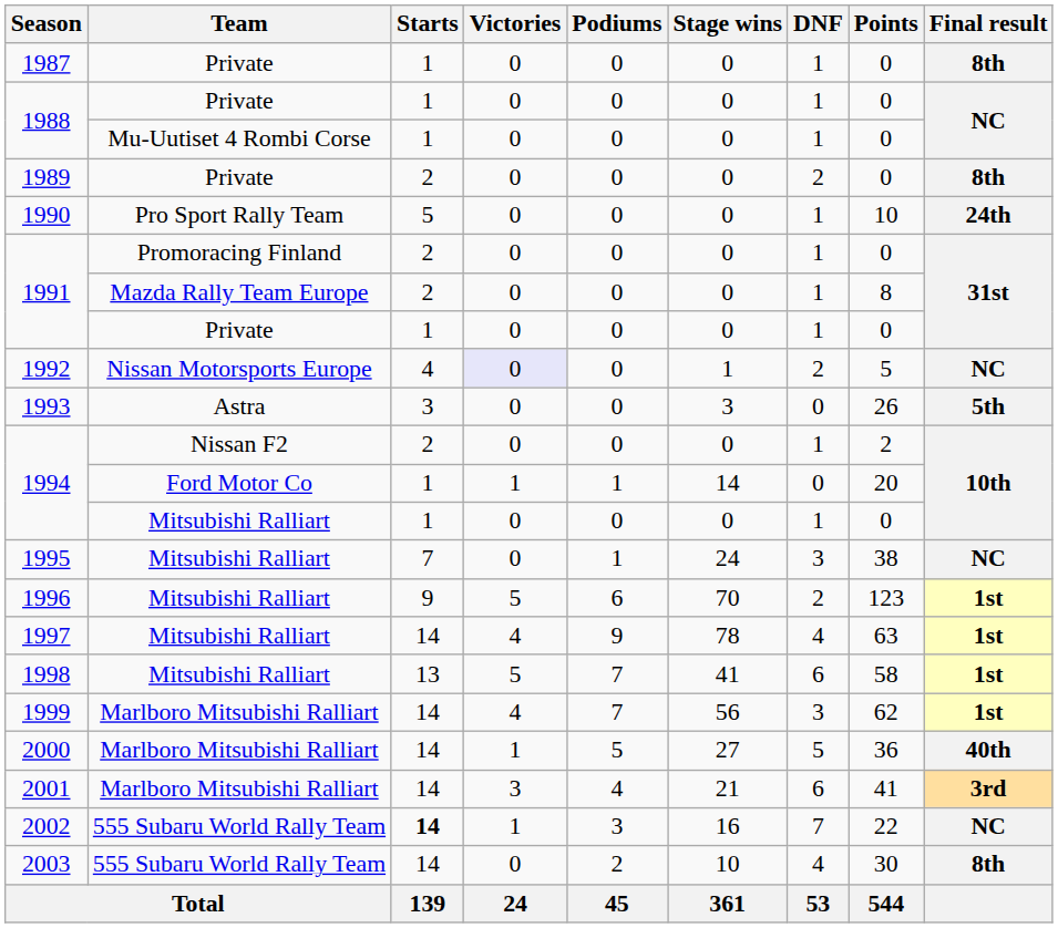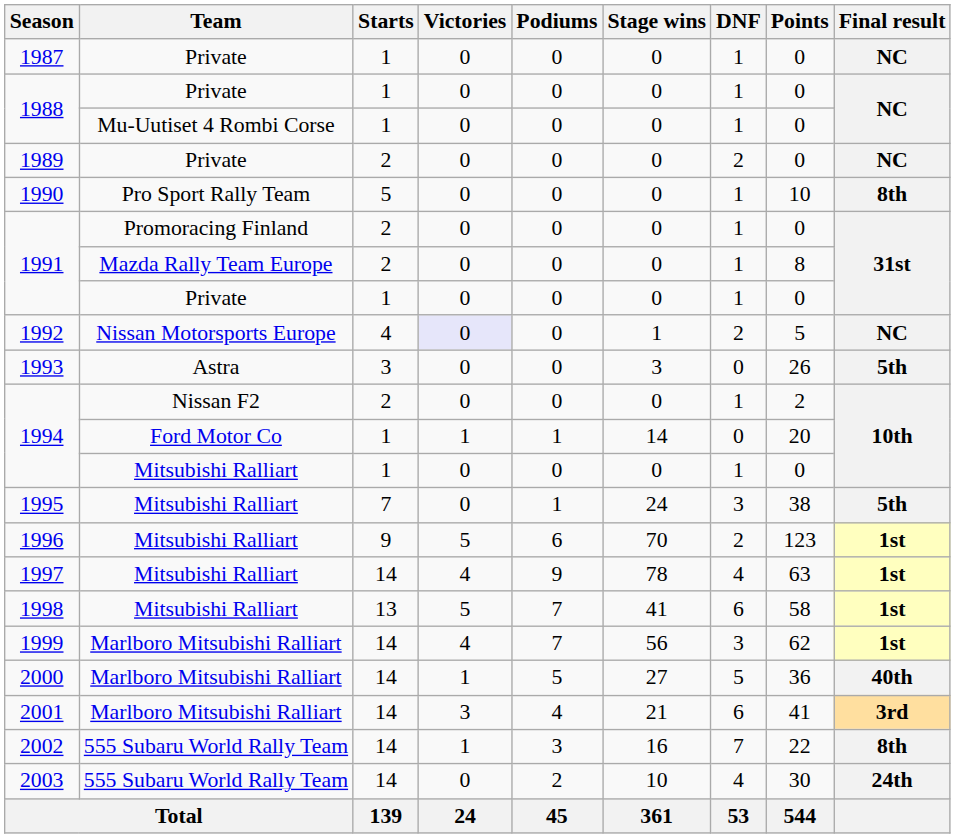1987 | Final result: 8th -> NC
1989 | Final result: 8th -> NC
1990 | Final result: 24th -> 8th
1995 | Final result: NC -> 5th
2002 | Starts: bold -> normal
2002 | Final result: NC -> 8th
2003 | Final result: 8th -> 24th
